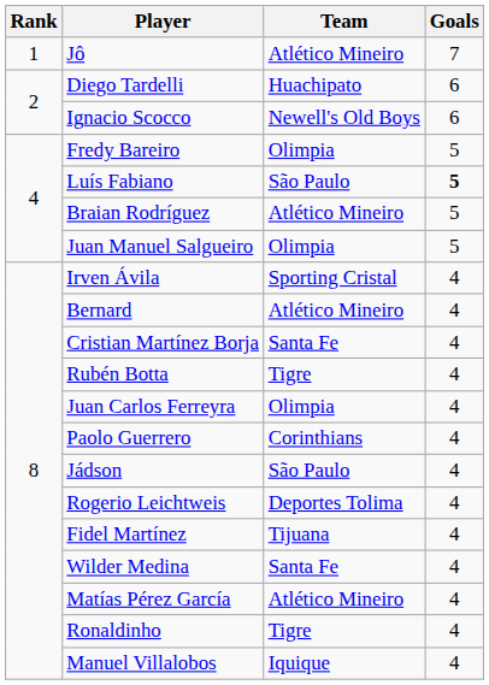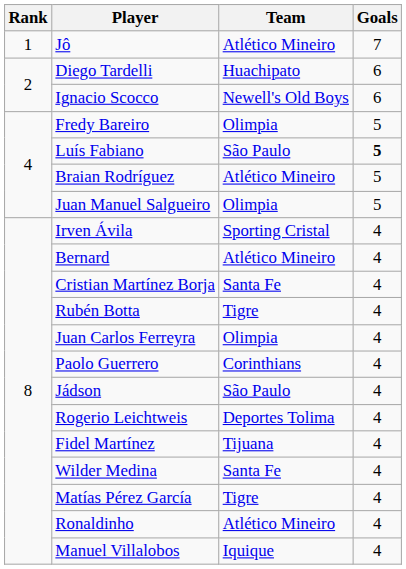Matías Pérez García | Team: Atlético Mineiro -> Tigre
Ronaldinho | Team: Tigre -> Atlético Mineiro
